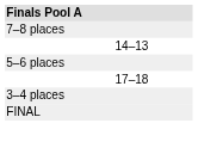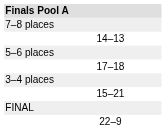+ row: 15–21
+ row: 22–9
